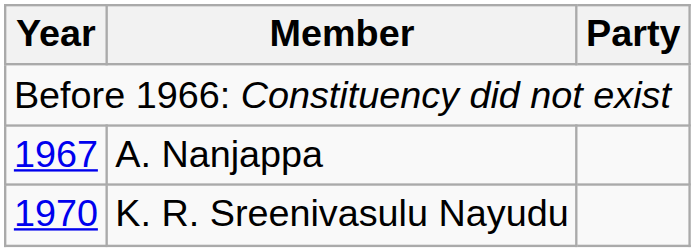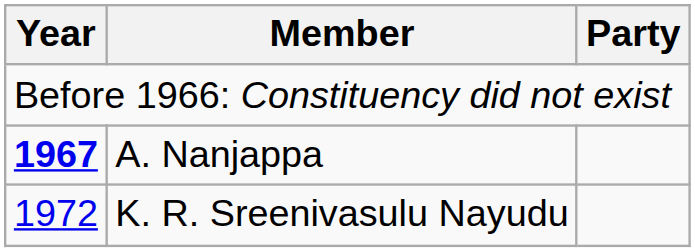A. Nanjappa | Year: normal -> bold
K. R. Sreenivasulu Nayudu | Year: 1970 -> 1972
